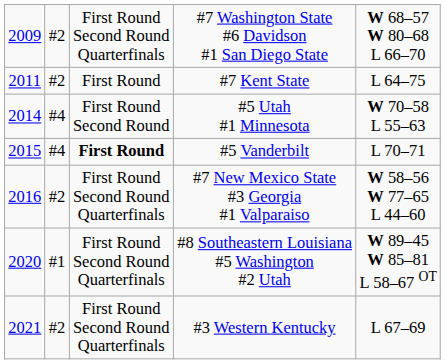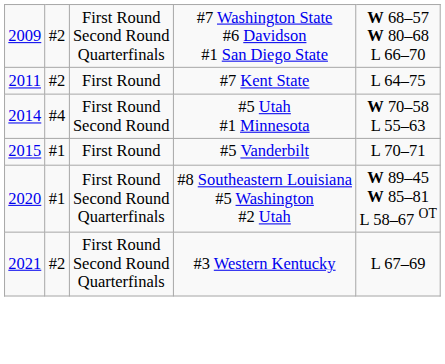#5 Vanderbilt | column 2: #4 -> #1
#5 Vanderbilt | column 3: bold -> normal
- row: 2016 | #2 | First Round Second Round Quarterfinals | #7 New Mexico State #3 Georgia #1 Valparaiso | W 58–56 W 77–65 L 44–60
